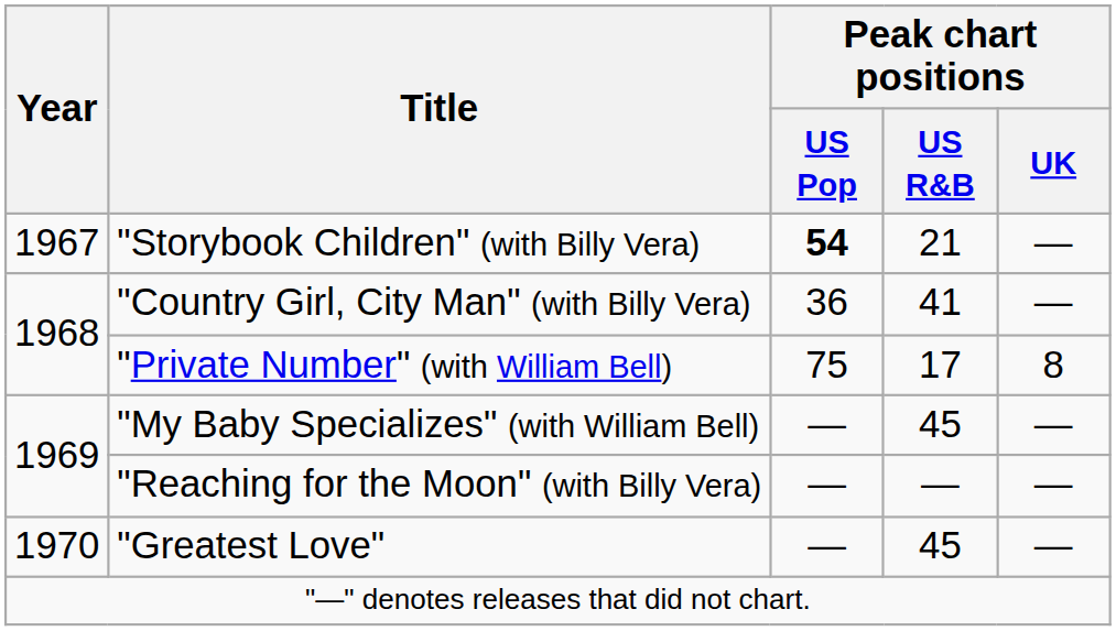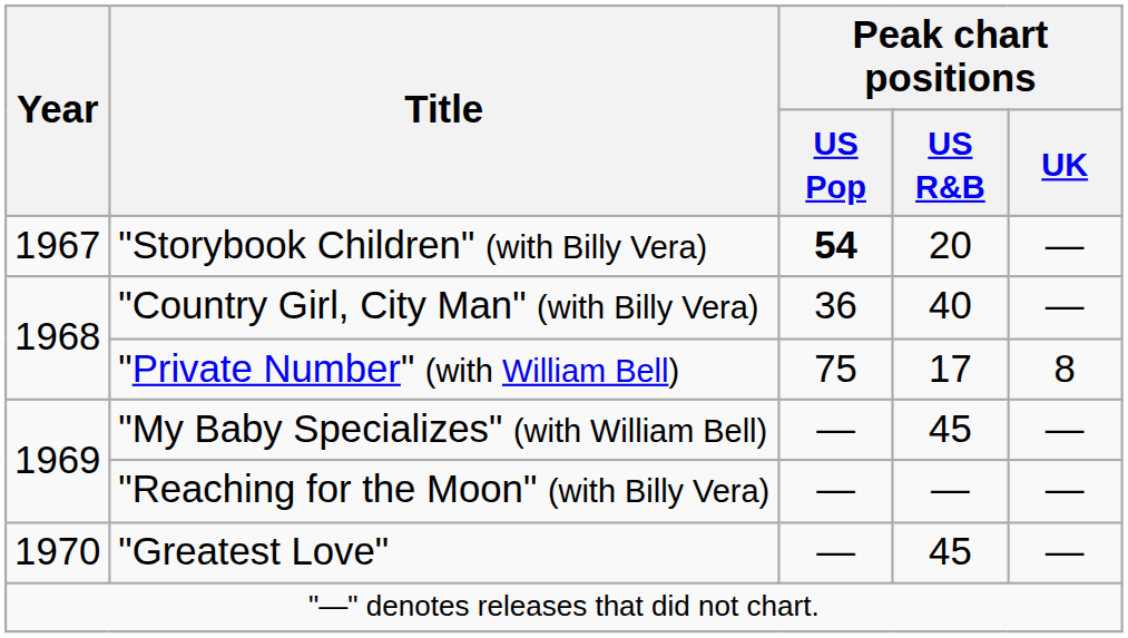"Storybook Children" (with Billy Vera) | Peak chart positions / US R&B: 21 -> 20
"Country Girl, City Man" (with Billy Vera) | Peak chart positions / US R&B: 41 -> 40
